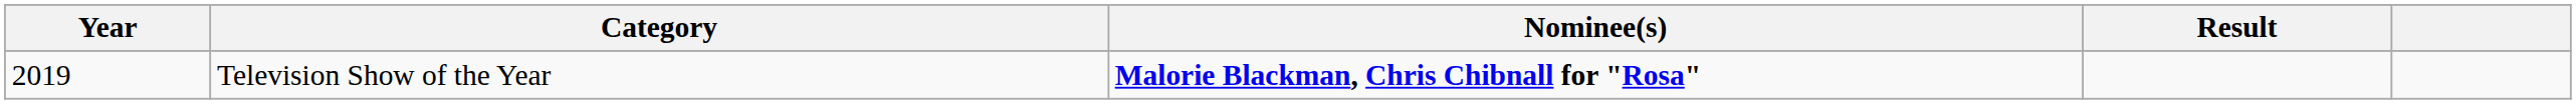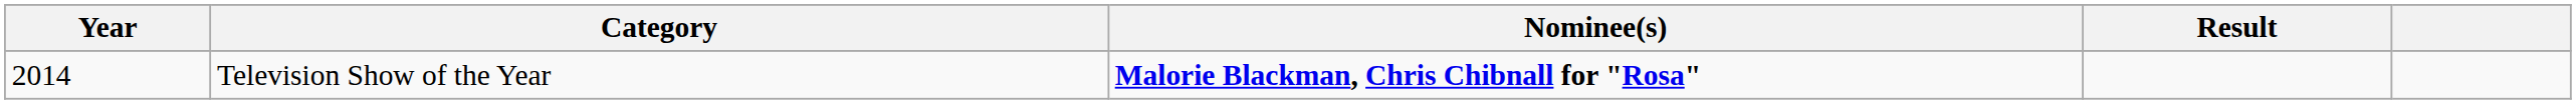Television Show of the Year | Year: 2019 -> 2014
